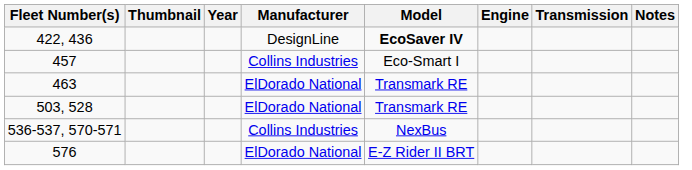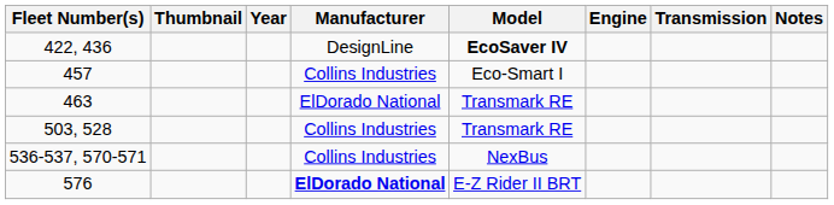503, 528 | Manufacturer: ElDorado National -> Collins Industries
576 | Manufacturer: normal -> bold
